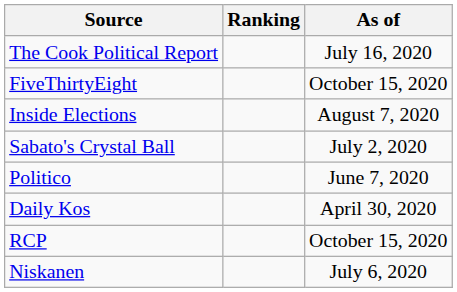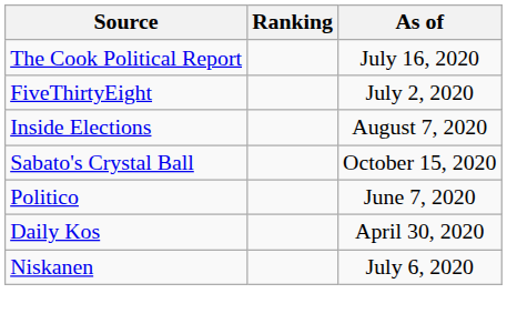FiveThirtyEight | As of: October 15, 2020 -> July 2, 2020
Sabato's Crystal Ball | As of: July 2, 2020 -> October 15, 2020
- row: RCP | October 15, 2020
